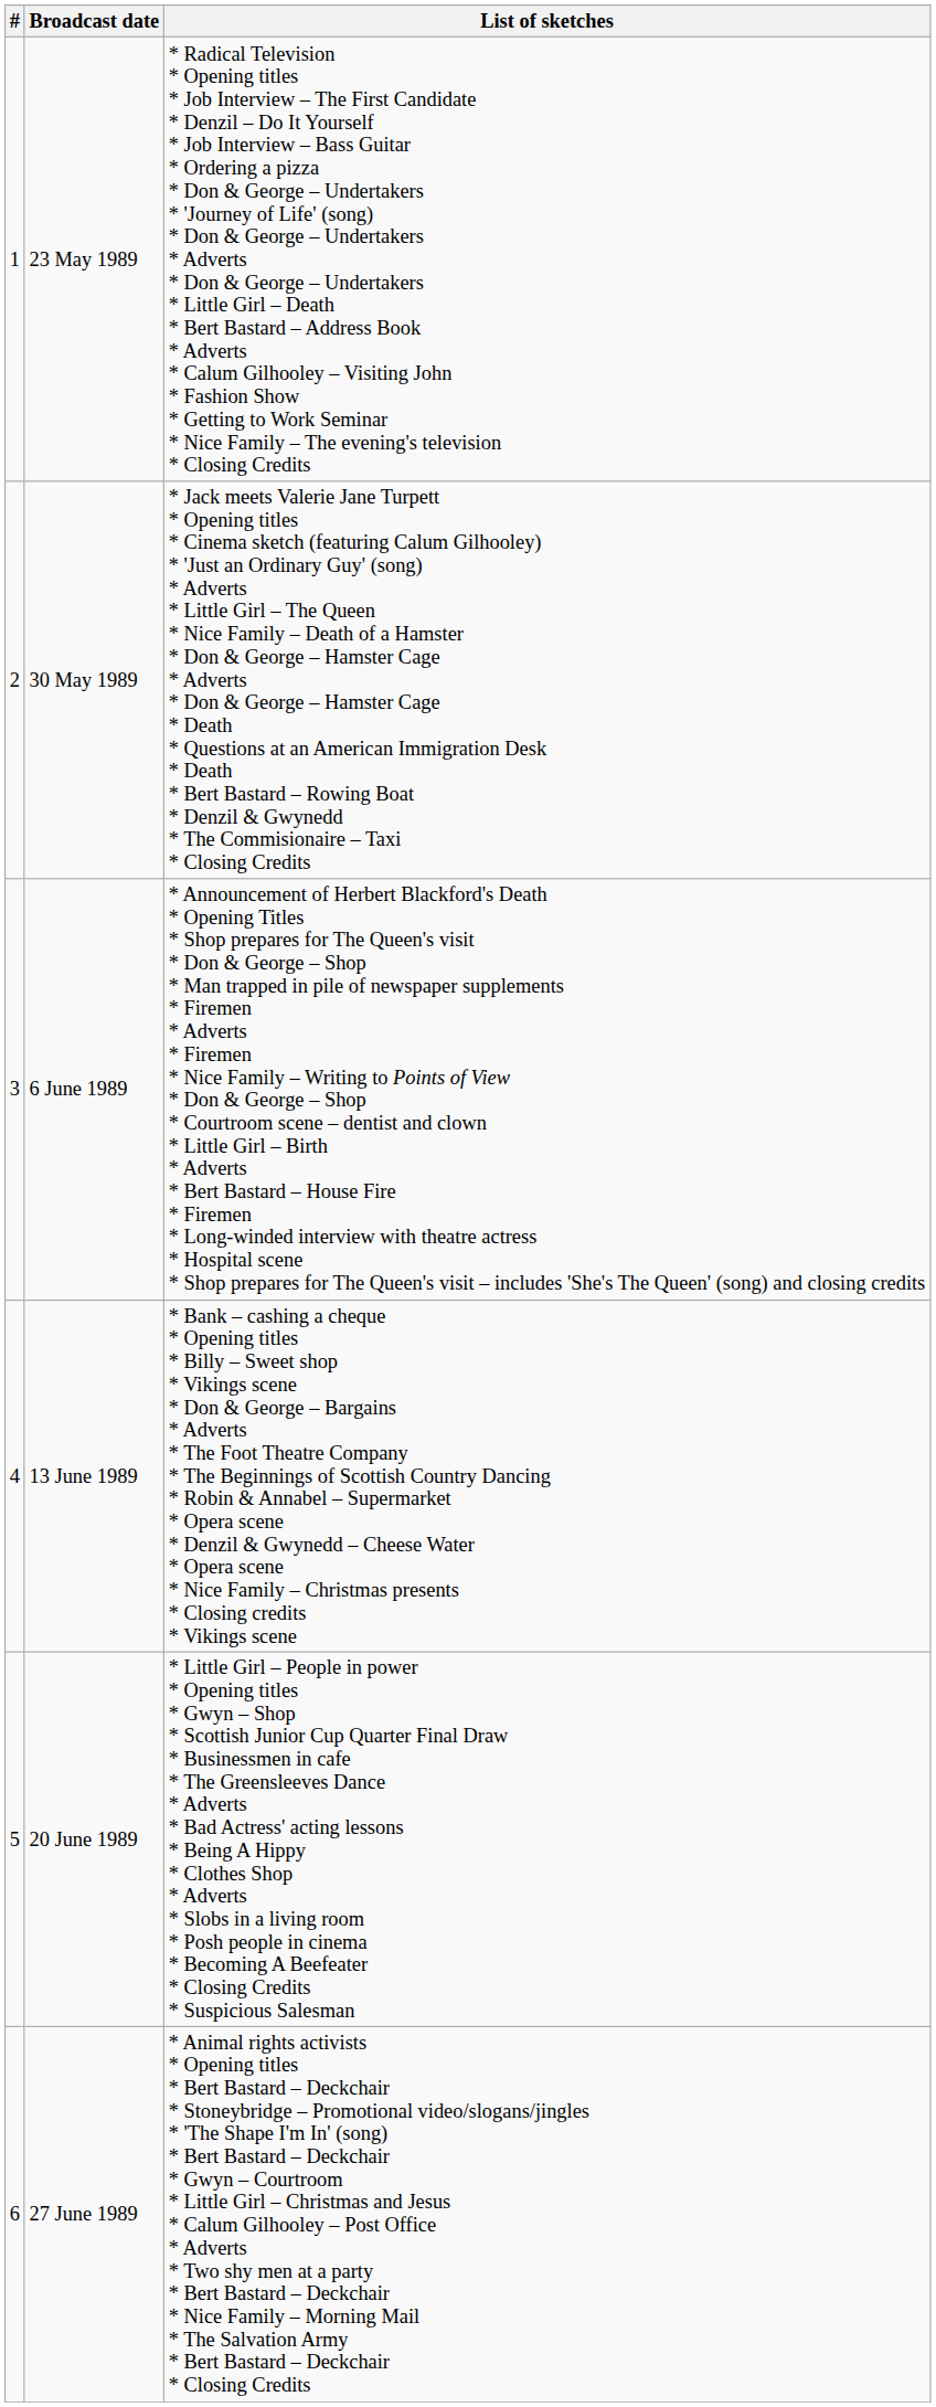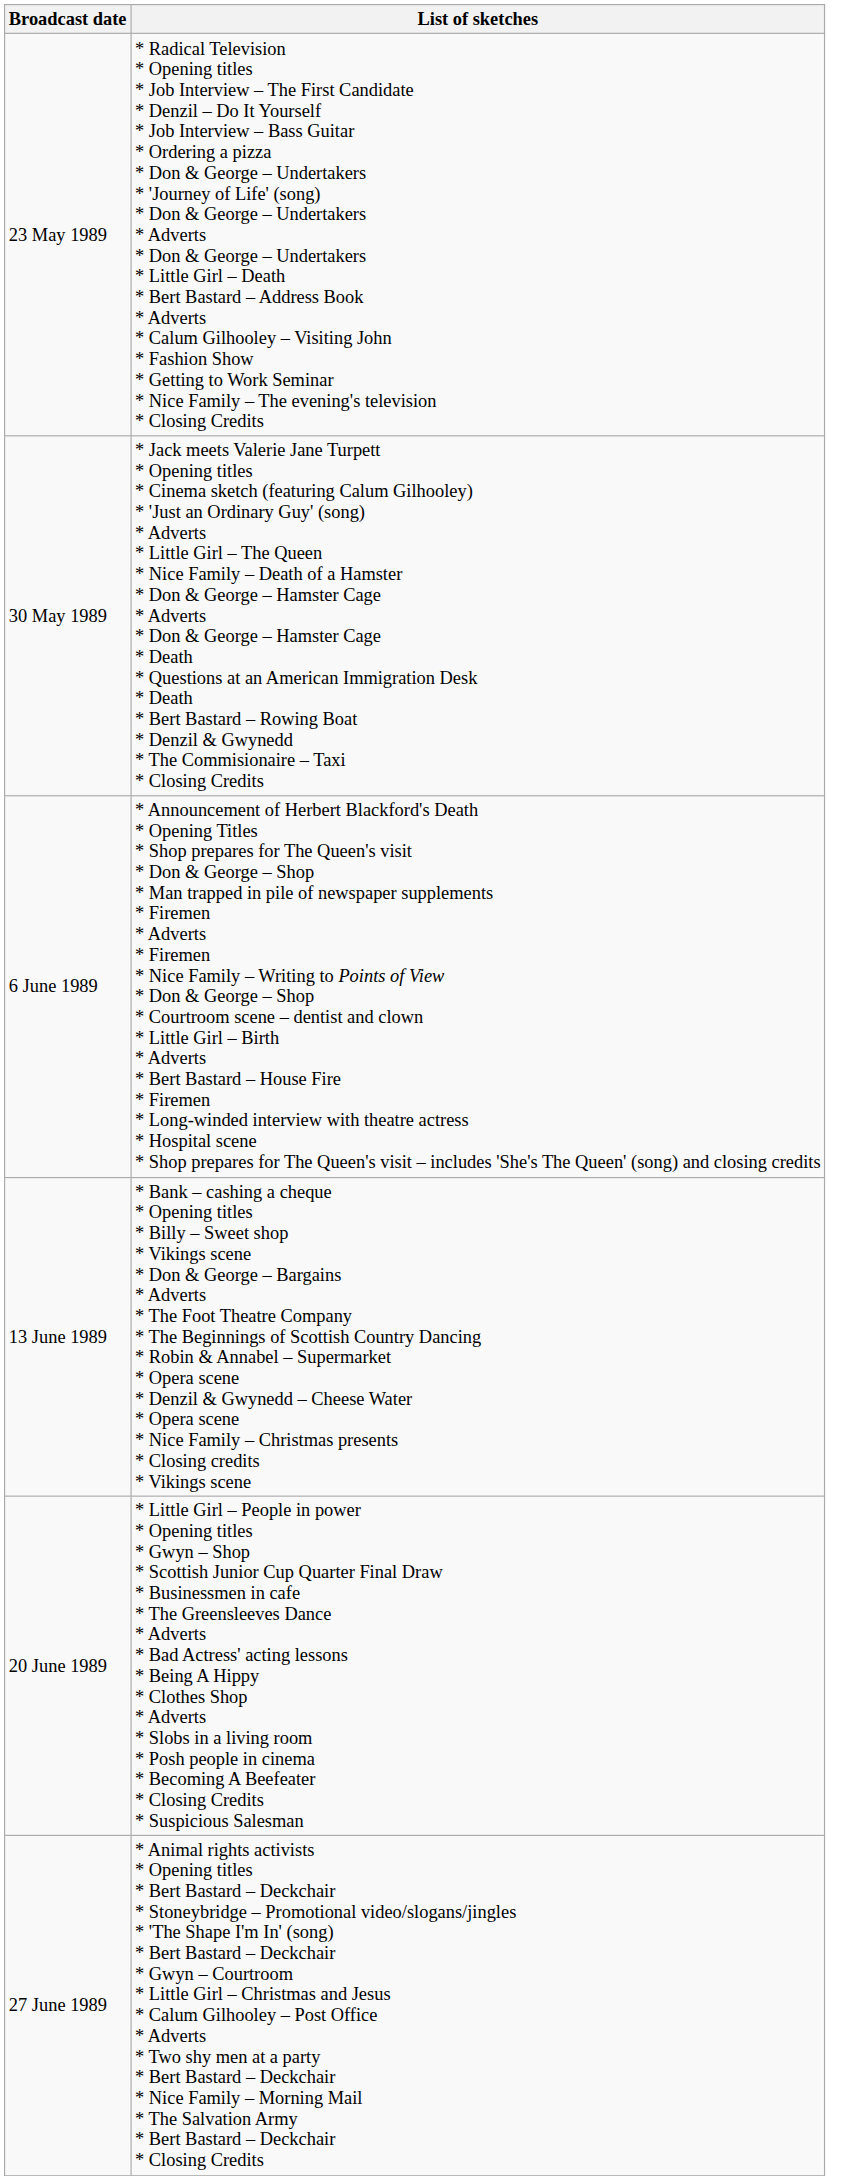- column: # | 1 | 2 | 3 | 4 | 5 | 6
